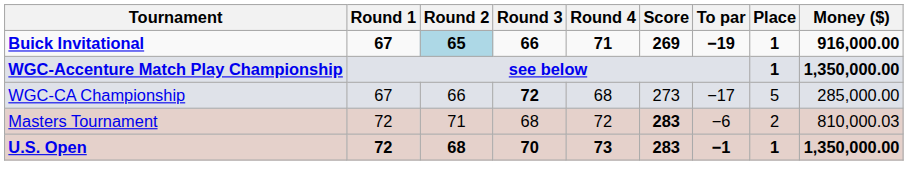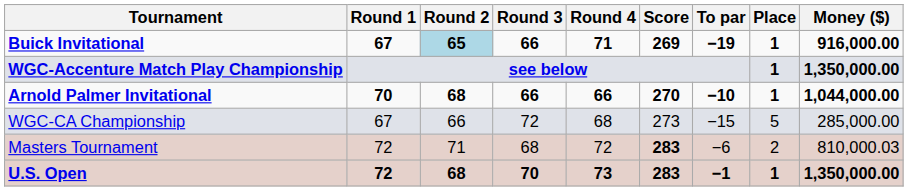+ row: Arnold Palmer Invitational | 70 | 68 | 66 | 66 | 270 | −10 | 1 | 1,044,000.00
WGC-CA Championship | Round 3: bold -> normal
WGC-CA Championship | To par: −17 -> −15
